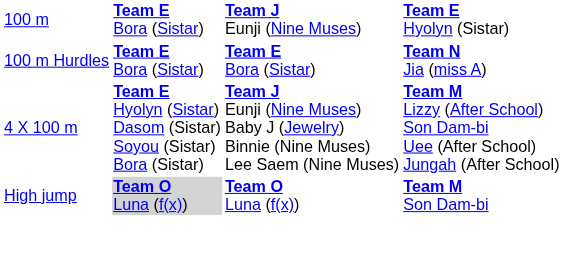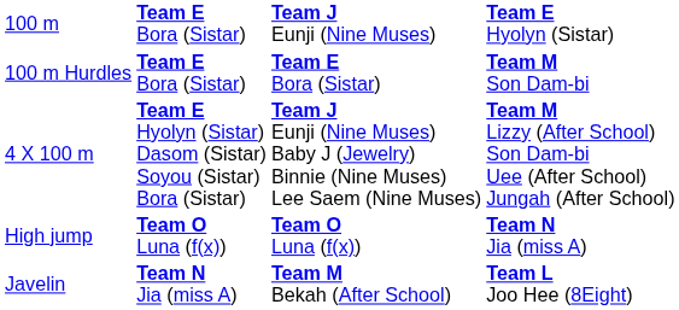100 m Hurdles | column 4: Team N Jia (miss A) -> Team M Son Dam-bi
High jump | column 2: lightgrey background -> no background
High jump | column 4: Team M Son Dam-bi -> Team N Jia (miss A)
+ row: Javelin | Team N Jia (miss A) | Team M Bekah (After School) | Team L Joo Hee (8Eight)
